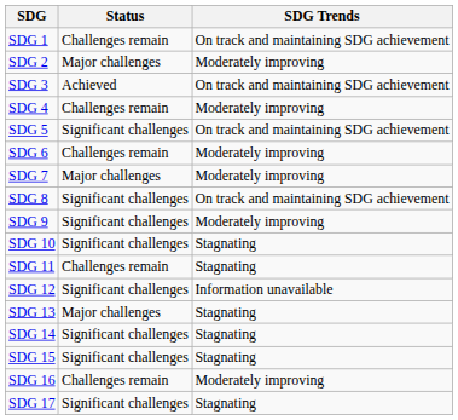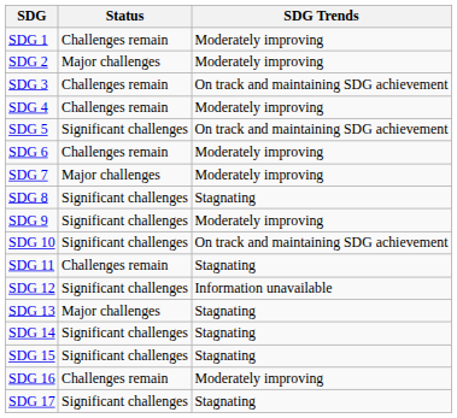SDG 1 | SDG Trends: On track and maintaining SDG achievement -> Moderately improving
SDG 3 | Status: Achieved -> Challenges remain
SDG 8 | SDG Trends: On track and maintaining SDG achievement -> Stagnating
SDG 10 | SDG Trends: Stagnating -> On track and maintaining SDG achievement
